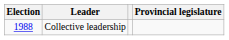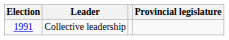Collective leadership | Election: 1988 -> 1991
